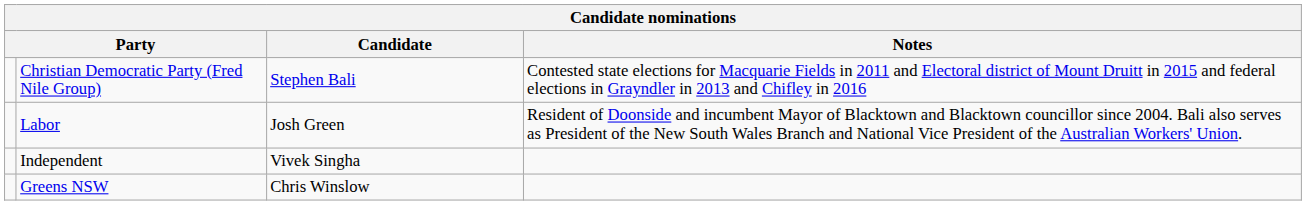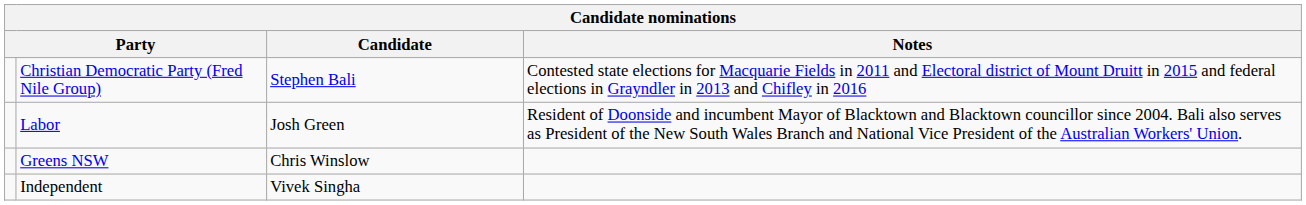rows swapped: Greens NSW <-> Independent
